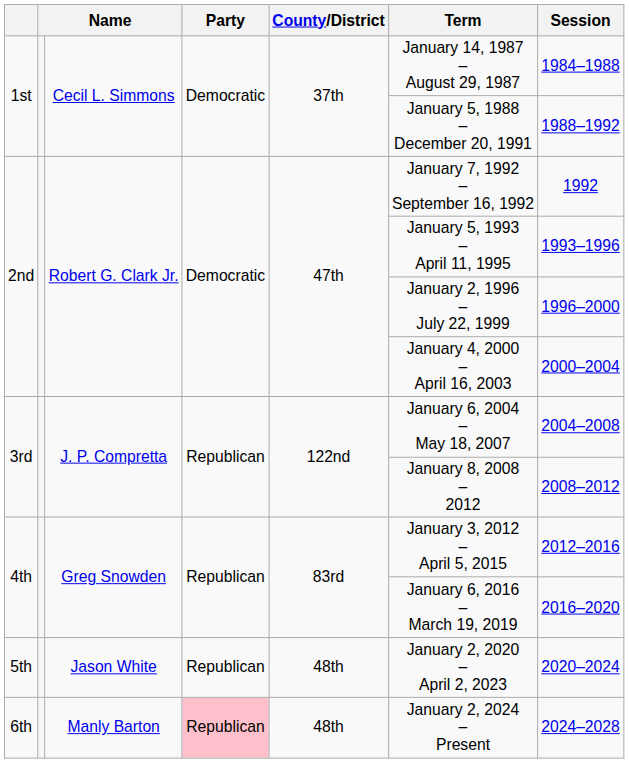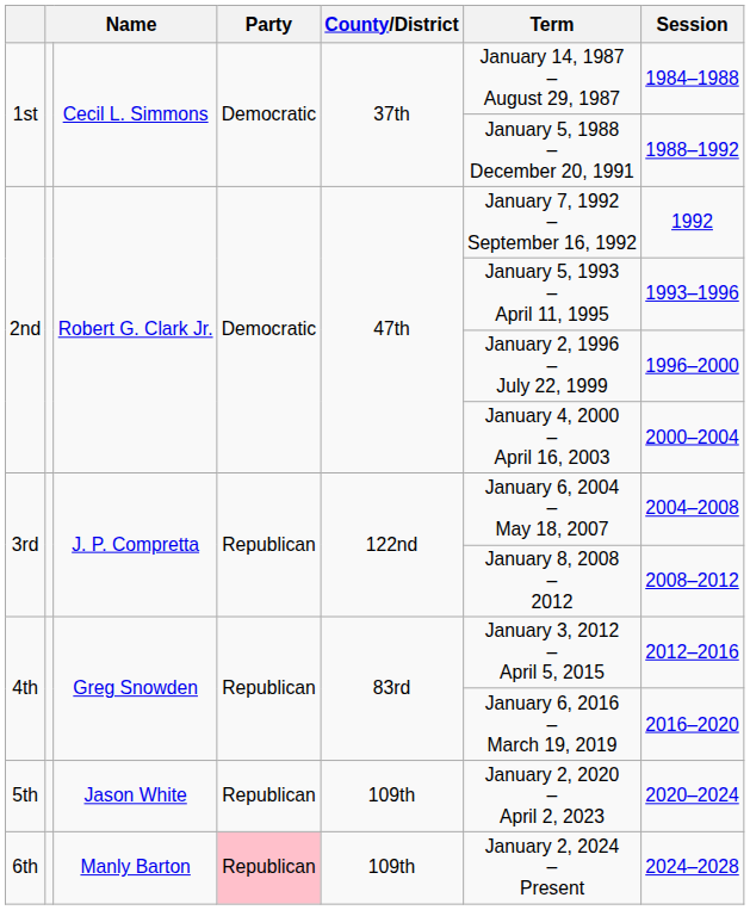5th | County/District: 48th -> 109th
6th | County/District: 48th -> 109th
